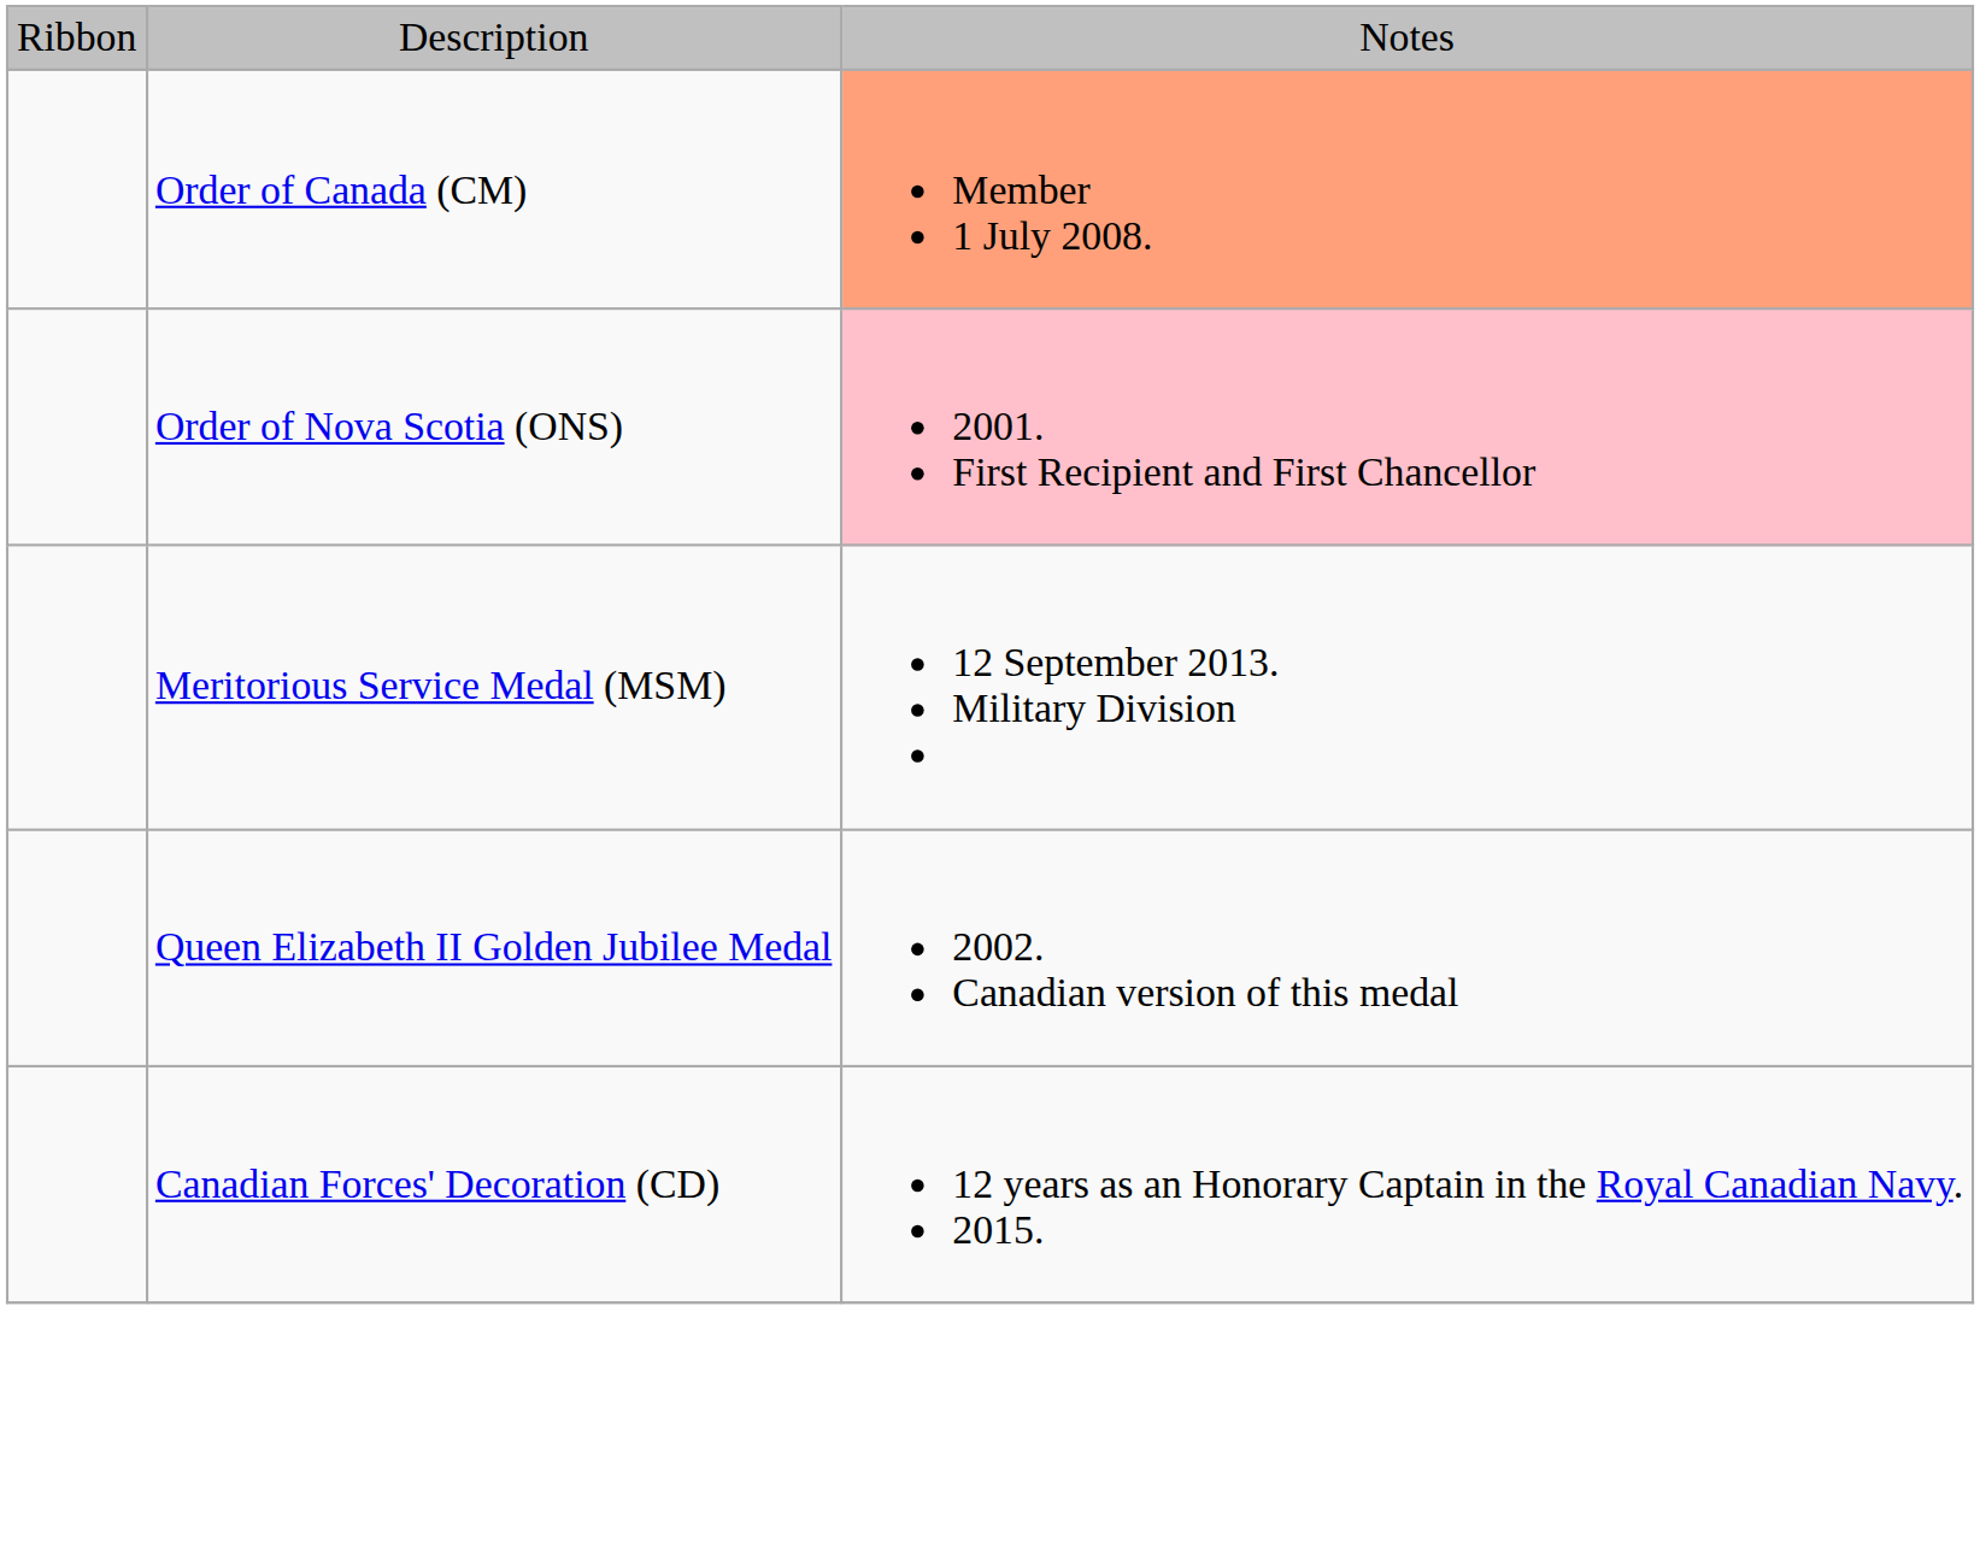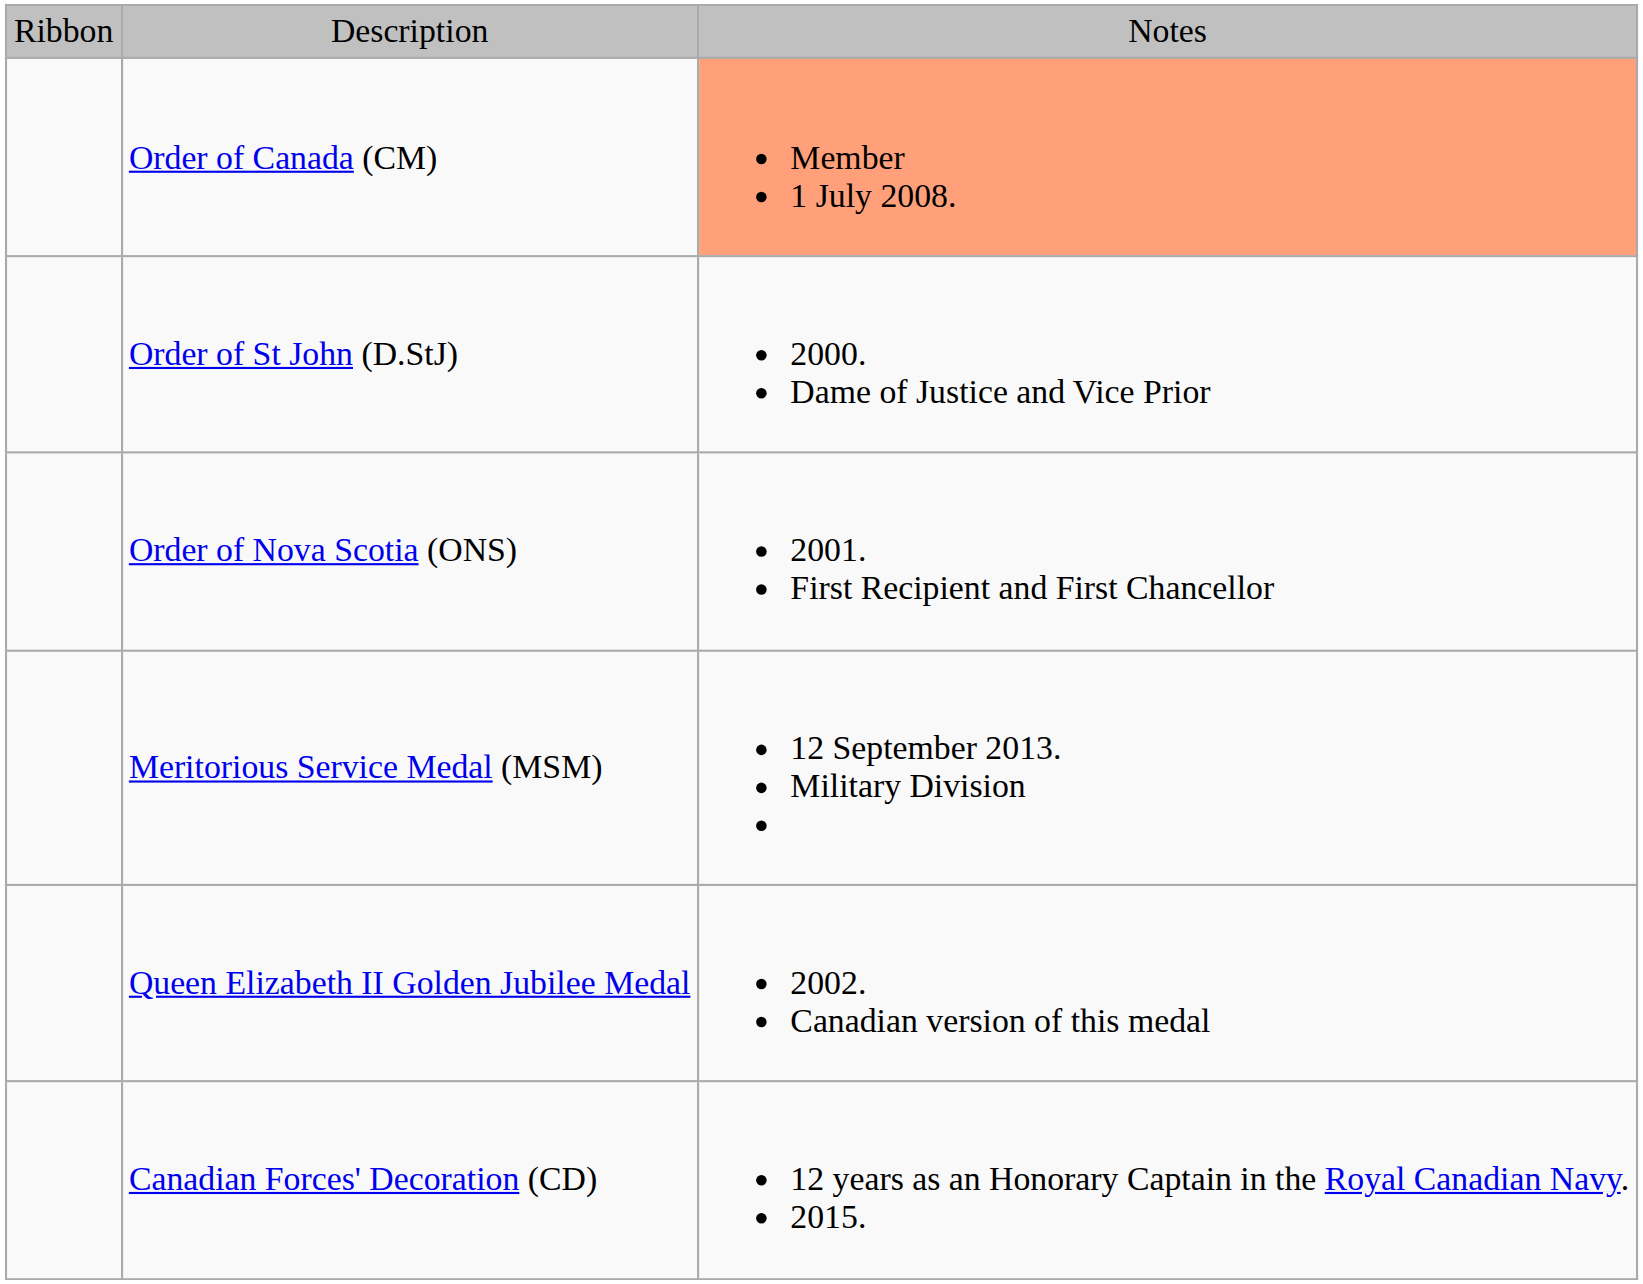+ row: Order of St John (D.StJ) | 2000. Dame of Justice and Vice Prior
Order of Nova Scotia (ONS) | column 3: pink background -> no background
